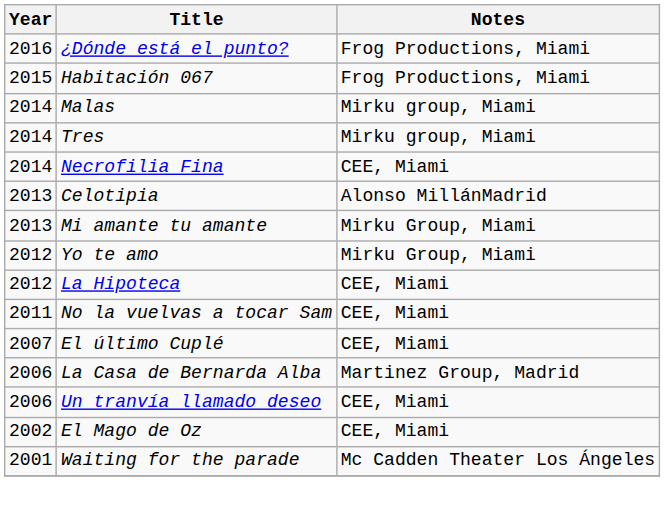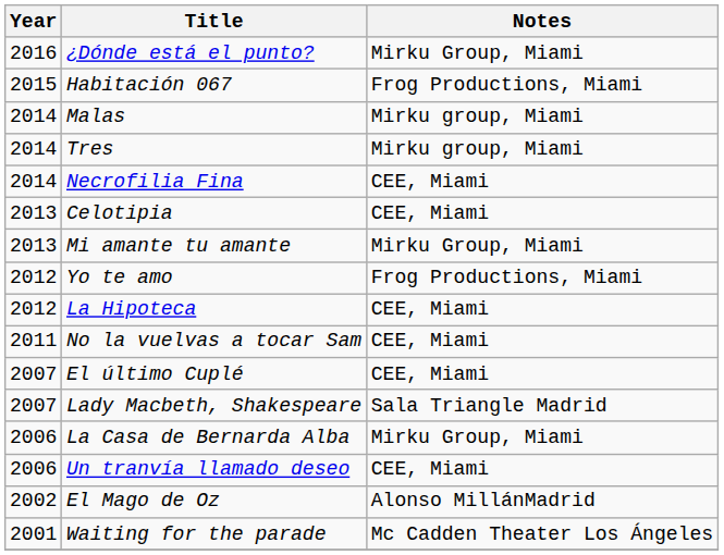¿Dónde está el punto? | Notes: Frog Productions, Miami -> Mirku Group, Miami
Celotipia | Notes: Alonso MillánMadrid -> CEE, Miami
Yo te amo | Notes: Mirku Group, Miami -> Frog Productions, Miami
+ row: 2007 | Lady Macbeth, Shakespeare | Sala Triangle Madrid
La Casa de Bernarda Alba | Notes: Martinez Group, Madrid -> Mirku Group, Miami
El Mago de Oz | Notes: CEE, Miami -> Alonso MillánMadrid
